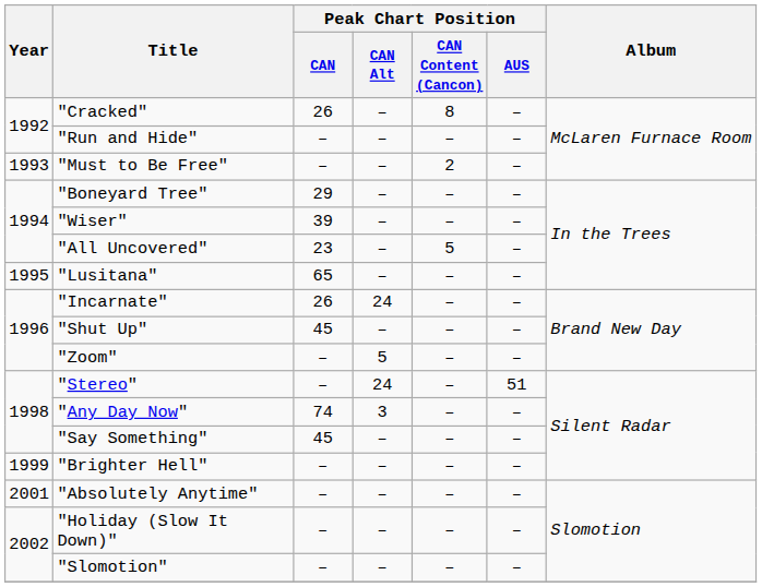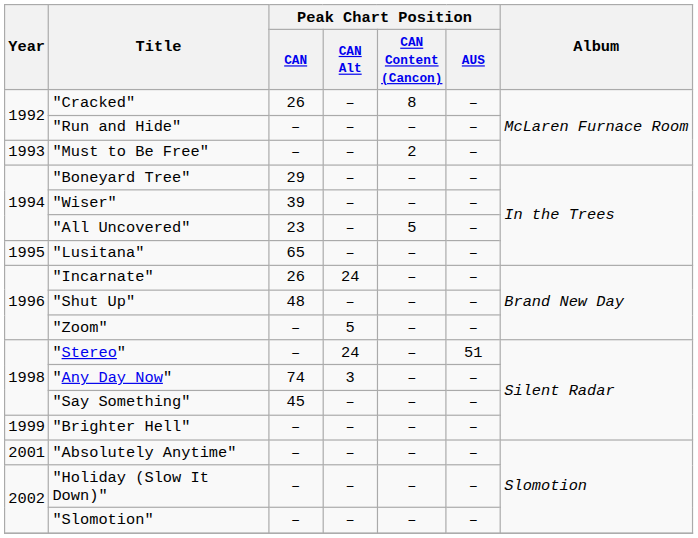"Shut Up" | Peak Chart Position / CAN: 45 -> 48
